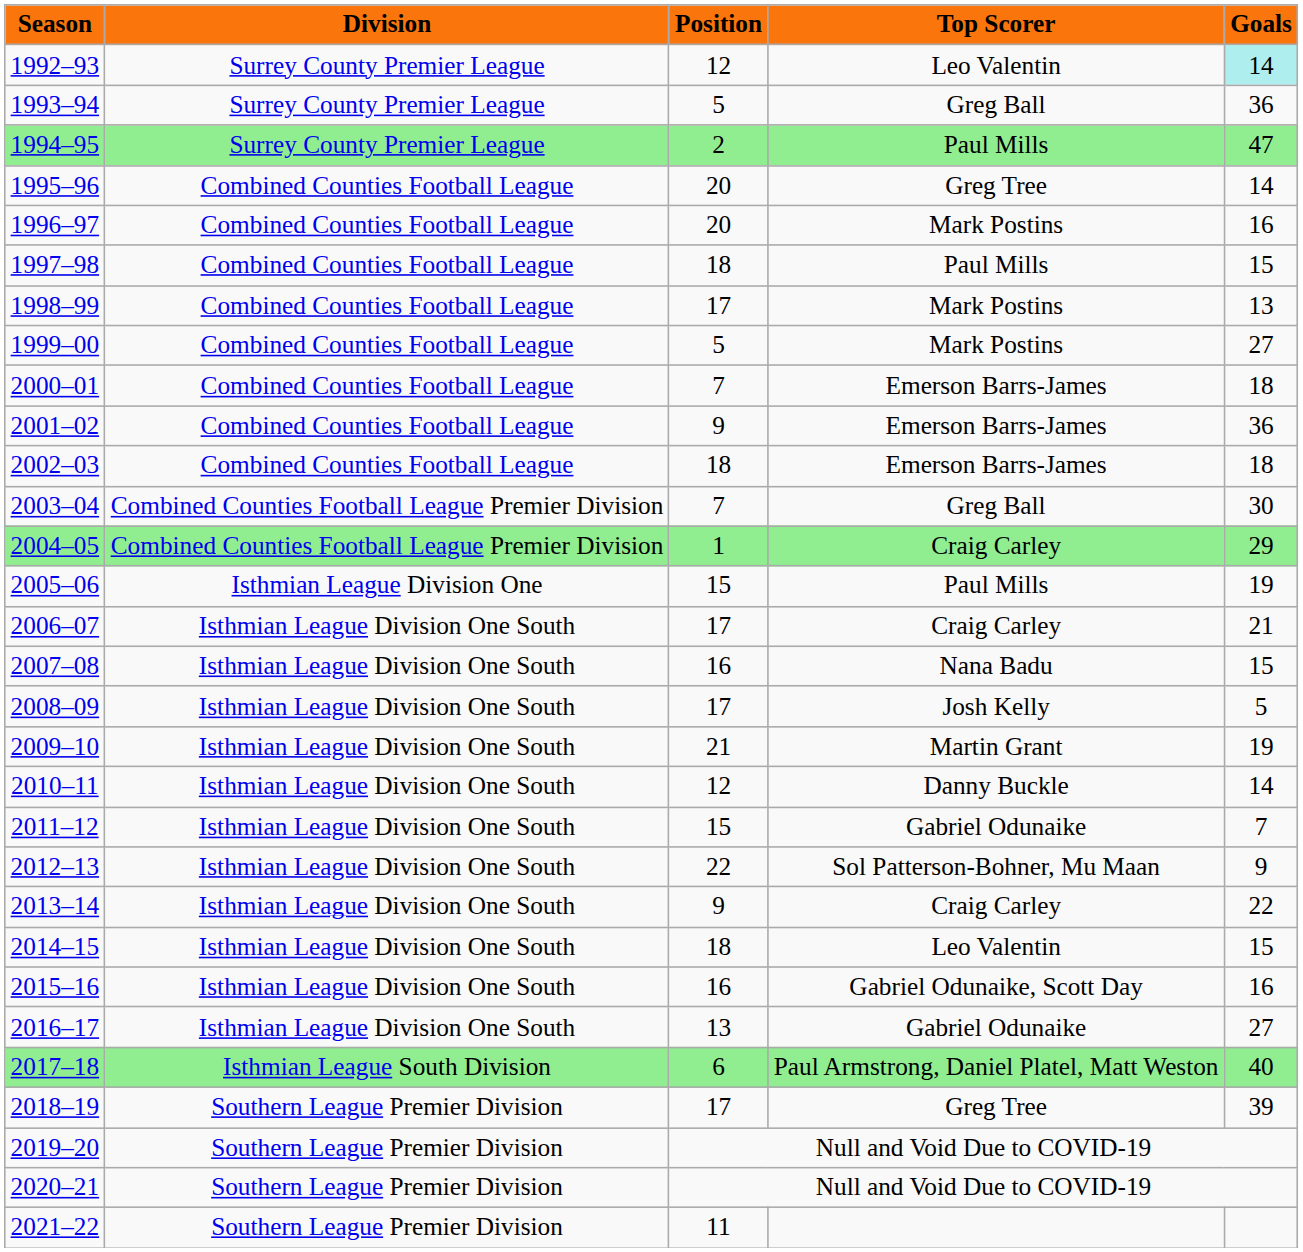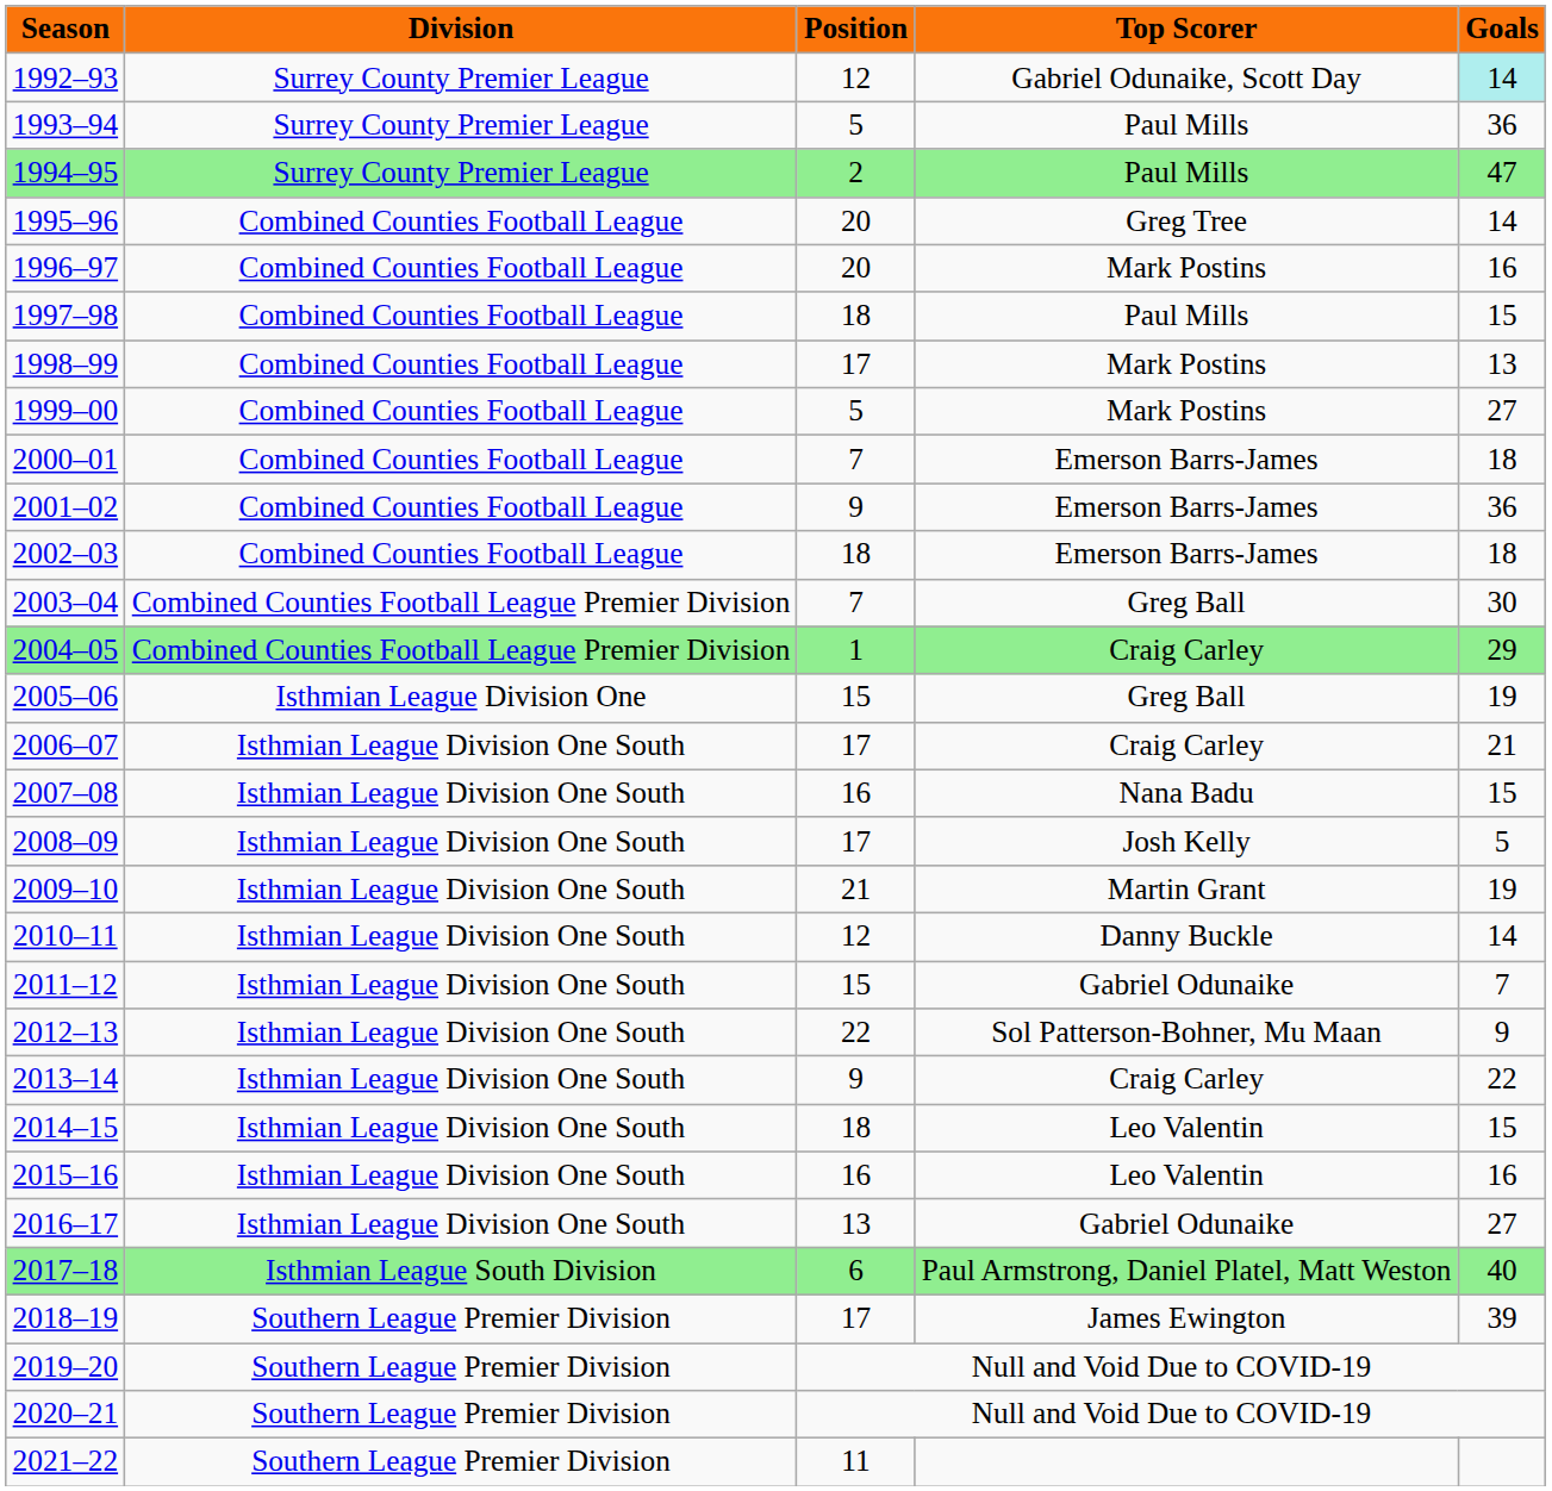1992–93 | Top Scorer: Leo Valentin -> Gabriel Odunaike, Scott Day
1993–94 | Top Scorer: Greg Ball -> Paul Mills
2005–06 | Top Scorer: Paul Mills -> Greg Ball
2015–16 | Top Scorer: Gabriel Odunaike, Scott Day -> Leo Valentin
2018–19 | Top Scorer: Greg Tree -> James Ewington
